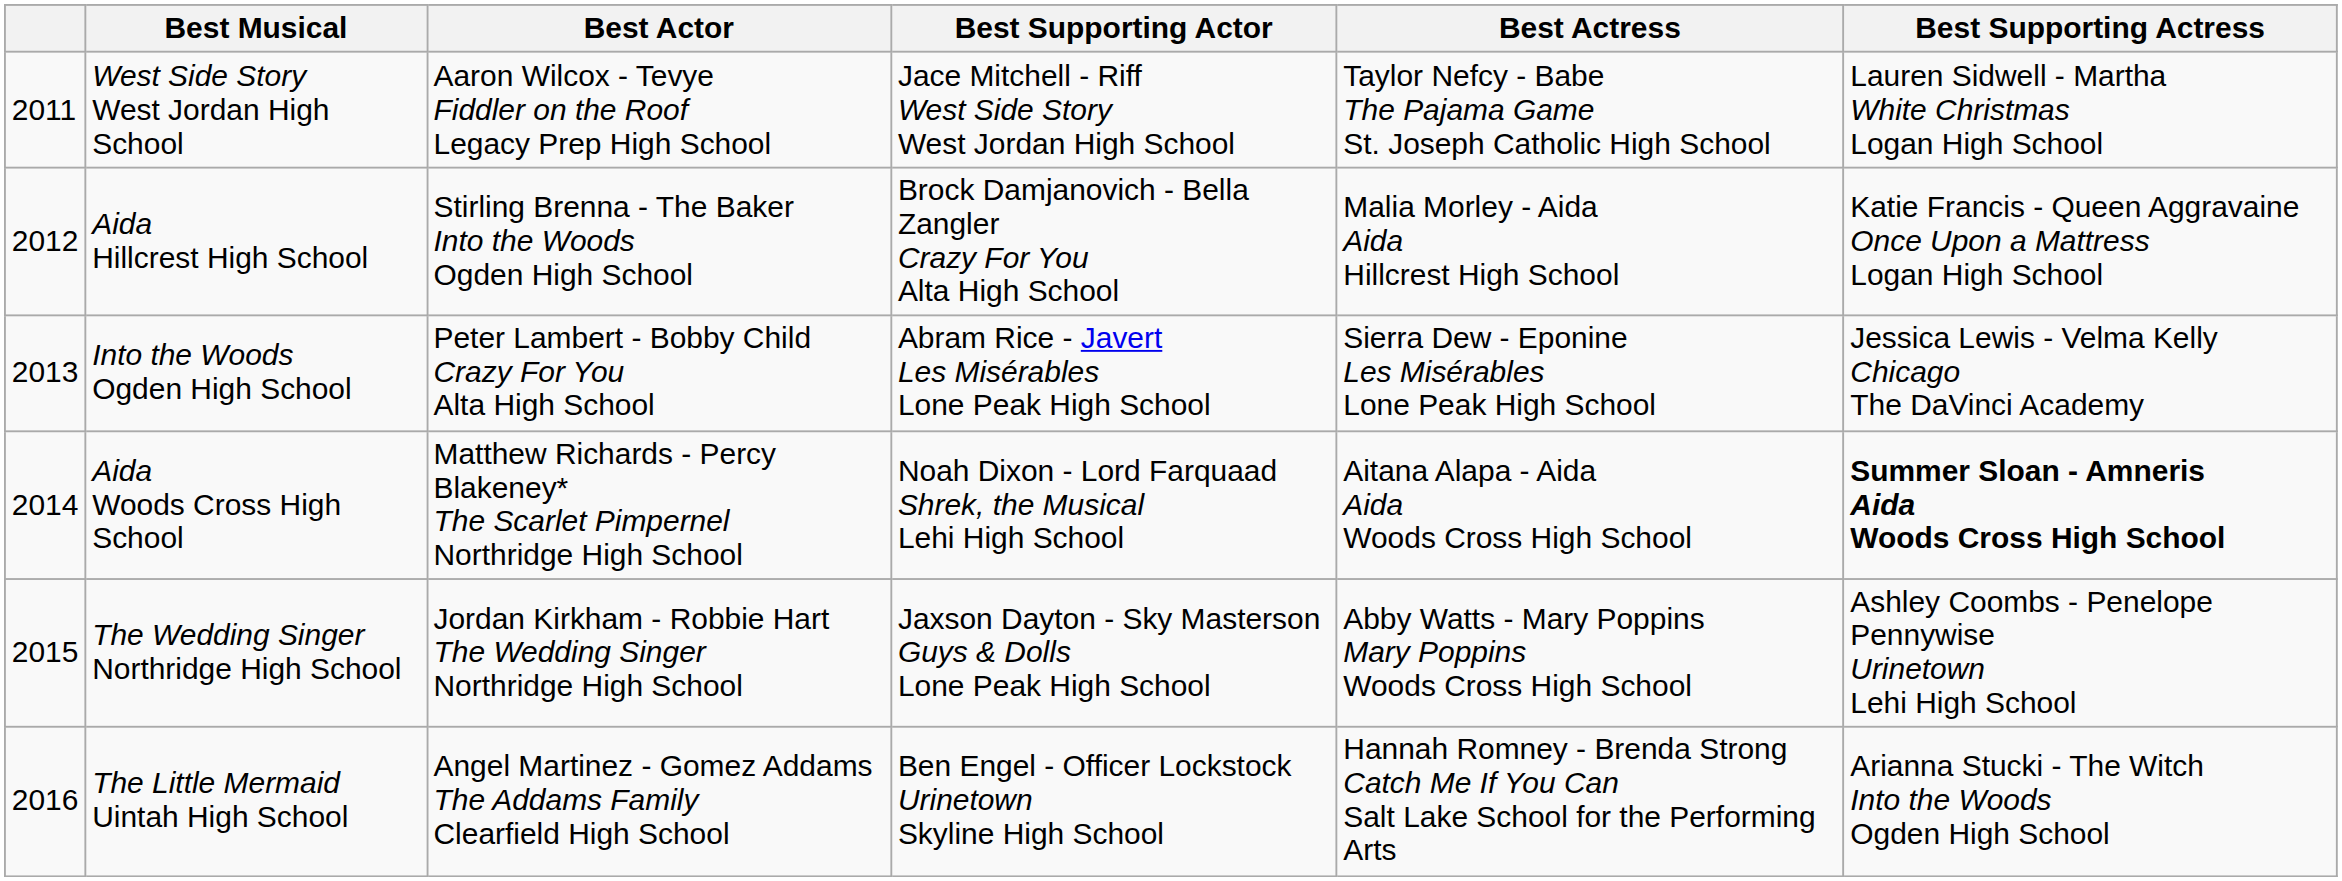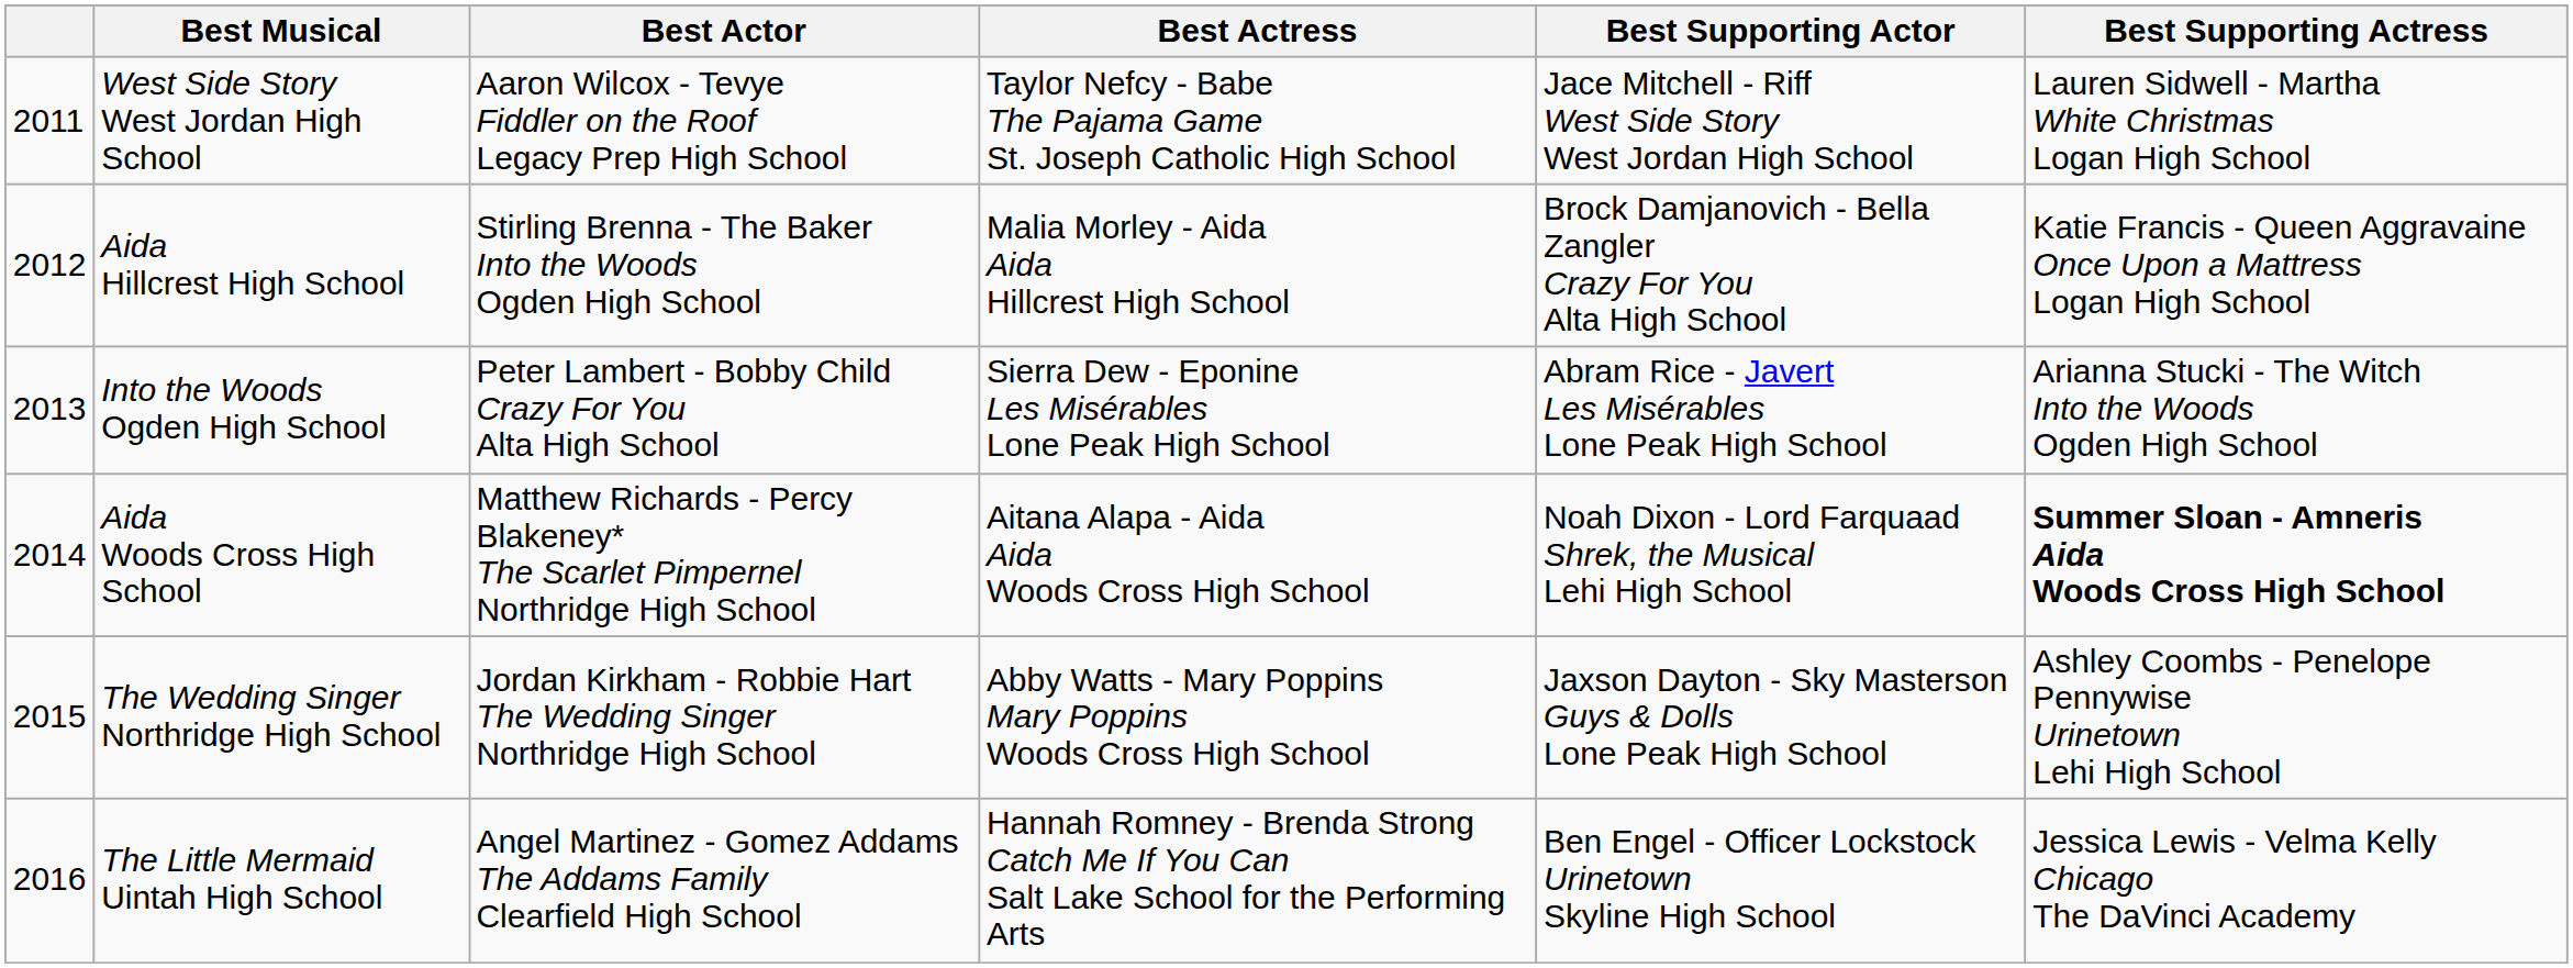columns swapped: Best Actress <-> Best Supporting Actor
Into the Woods Ogden High School | Best Supporting Actress: Jessica Lewis - Velma Kelly Chicago The DaVinci Academy -> Arianna Stucki - The Witch Into the Woods Ogden High School
The Little Mermaid Uintah High School | Best Supporting Actress: Arianna Stucki - The Witch Into the Woods Ogden High School -> Jessica Lewis - Velma Kelly Chicago The DaVinci Academy
